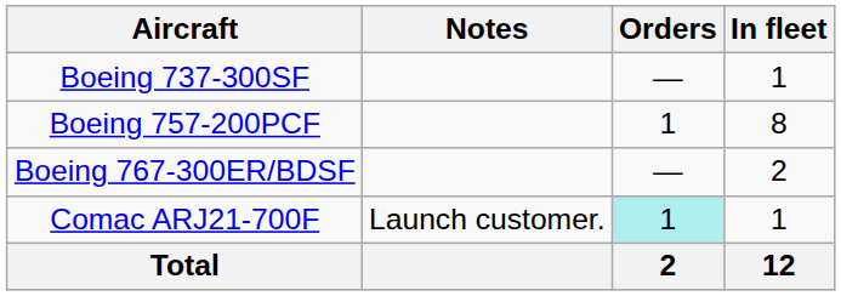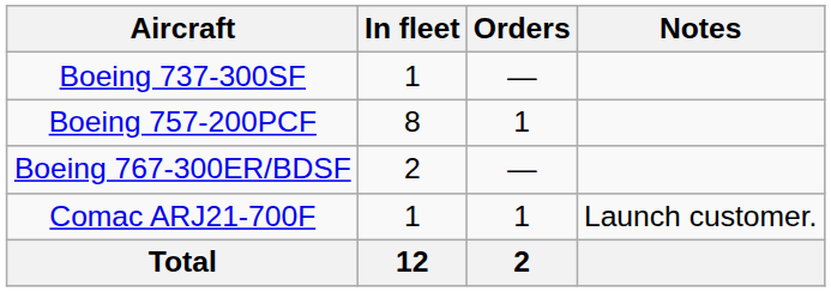columns swapped: In fleet <-> Notes
Comac ARJ21-700F | Orders: paleturquoise background -> no background
